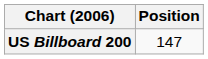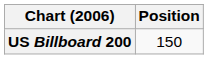US Billboard 200 | Position: 147 -> 150
